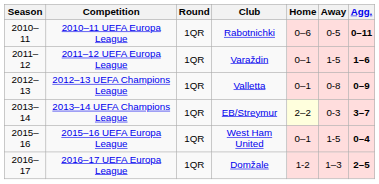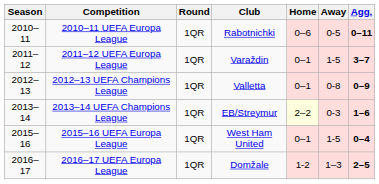2011–12 UEFA Europa League | Agg.: 1–6 -> 3–7
2013–14 UEFA Champions League | Agg.: 3–7 -> 1–6
